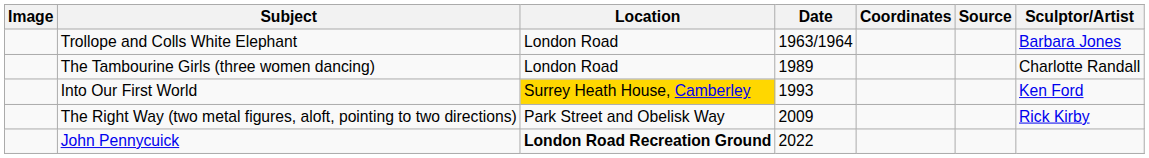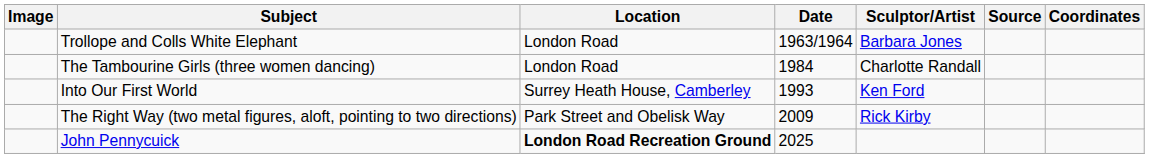columns swapped: Sculptor/Artist <-> Coordinates
The Tambourine Girls (three women dancing) | Date: 1989 -> 1984
Into Our First World | Location: gold background -> no background
John Pennycuick | Date: 2022 -> 2025
